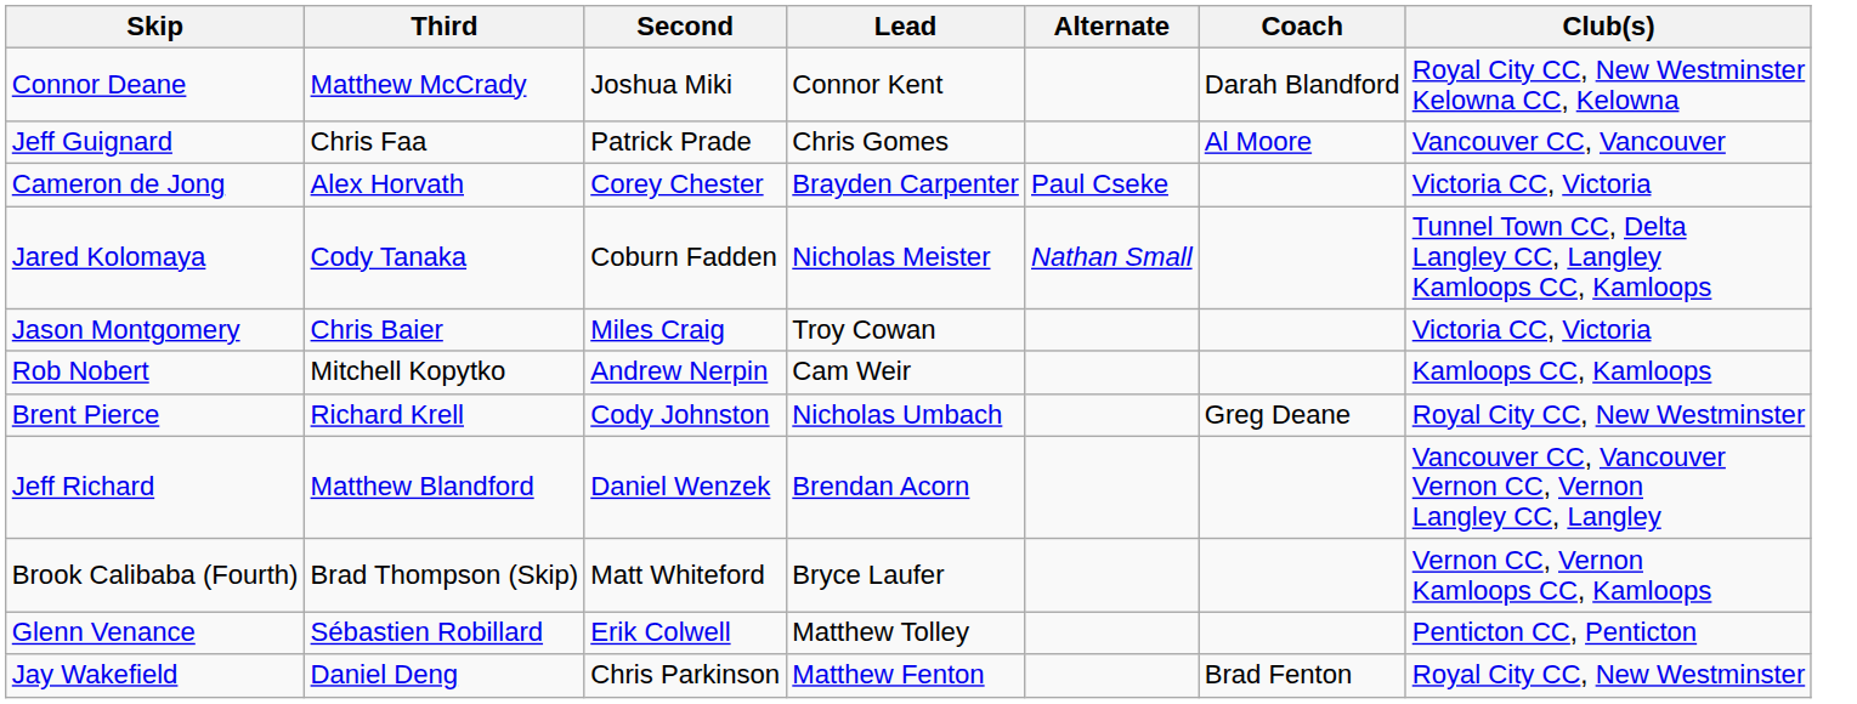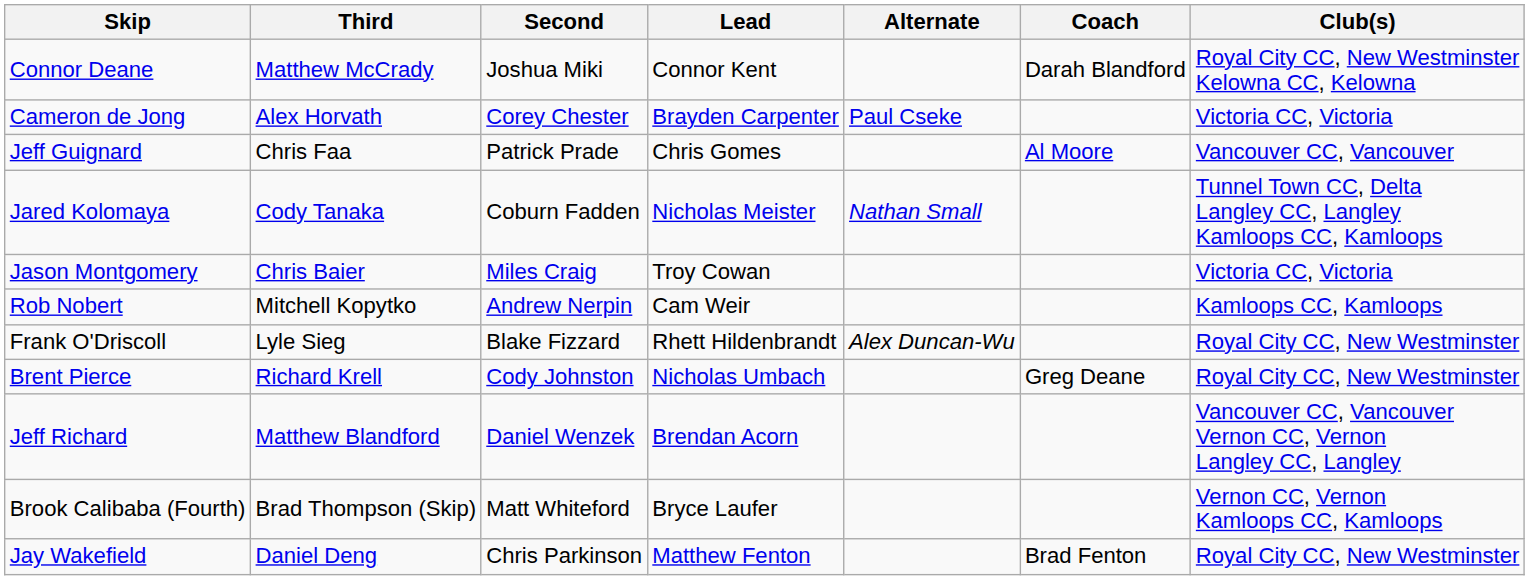rows swapped: Cameron de Jong <-> Jeff Guignard
+ row: Frank O'Driscoll | Lyle Sieg | Blake Fizzard | Rhett Hildenbrandt | Alex Duncan-Wu | Royal City CC, New Westminster
- row: Glenn Venance | Sébastien Robillard | Erik Colwell | Matthew Tolley | Penticton CC, Penticton
